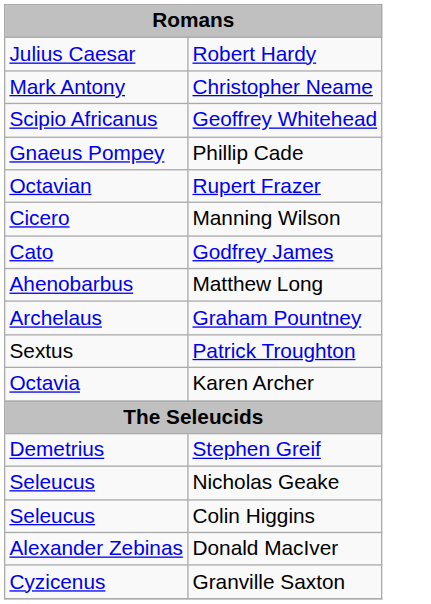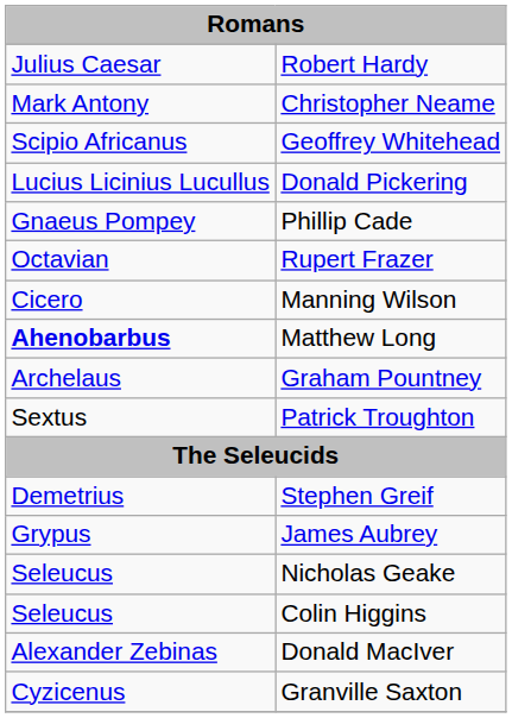+ row: Lucius Licinius Lucullus | Donald Pickering
- row: Cato | Godfrey James
Matthew Long | column 1: normal -> bold
- row: Octavia | Karen Archer
+ row: Grypus | James Aubrey
